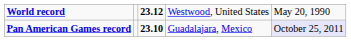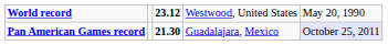Pan American Games record | column 3: 23.10 -> 21.30
